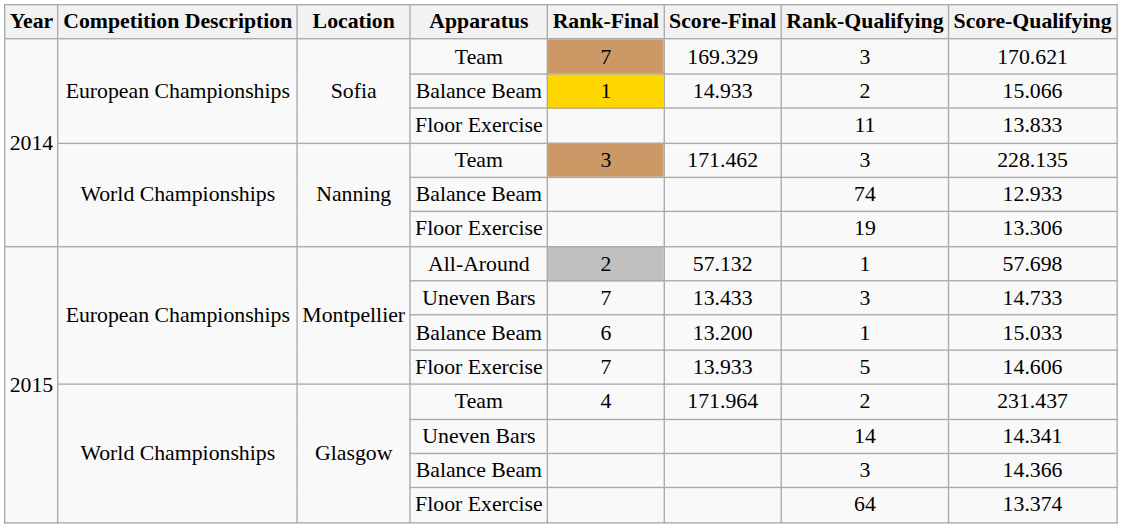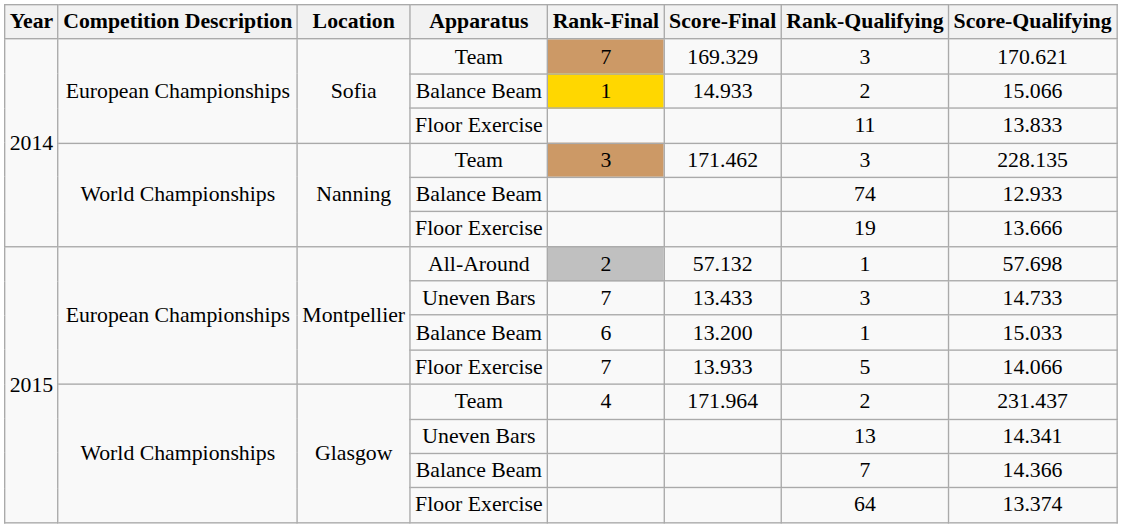Nanning / Floor Exercise | Score-Qualifying: 13.306 -> 13.666
Montpellier / Floor Exercise | Score-Qualifying: 14.606 -> 14.066
Glasgow / Uneven Bars | Rank-Qualifying: 14 -> 13
Glasgow / Balance Beam | Rank-Qualifying: 3 -> 7
